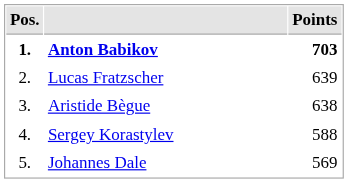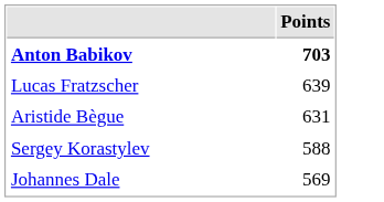- column: Pos. | 1. | 2. | 3. | 4. | 5.
Aristide Bègue | Points: 638 -> 631
